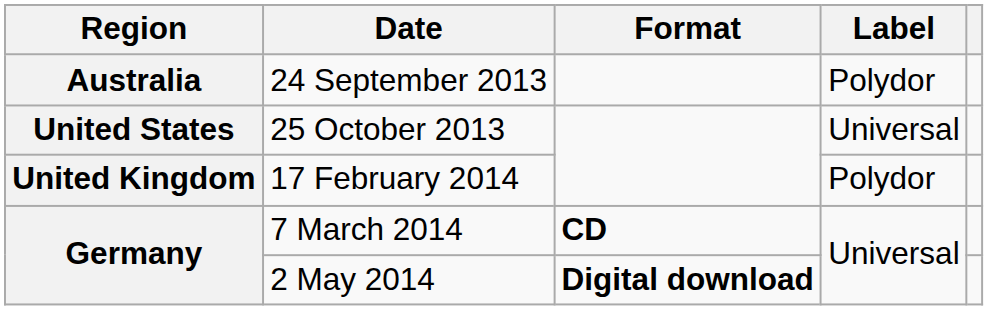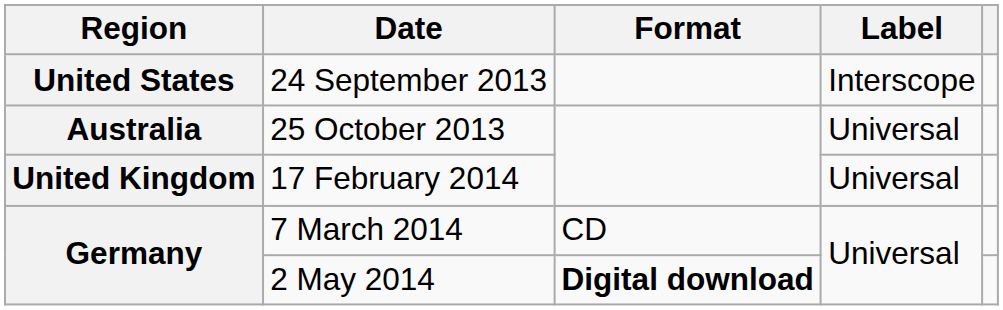24 September 2013 | Region: Australia -> United States
24 September 2013 | Label: Polydor -> Interscope
25 October 2013 | Region: United States -> Australia
17 February 2014 | Label: Polydor -> Universal
7 March 2014 | Format: bold -> normal
